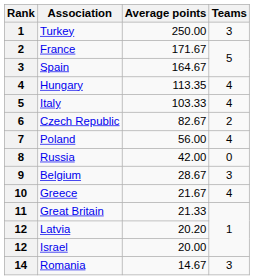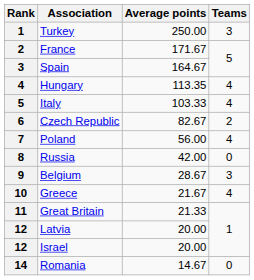Latvia | Average points: 20.20 -> 20.00
Romania | Teams: 3 -> 0
